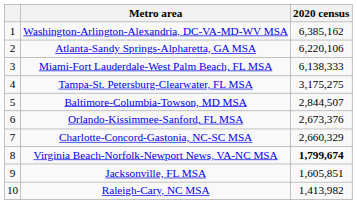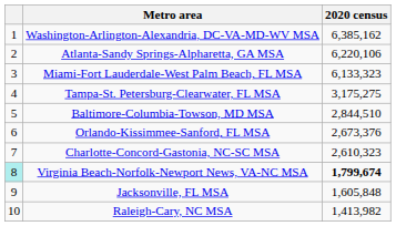Miami-Fort Lauderdale-West Palm Beach, FL MSA | 2020 census: 6,138,333 -> 6,133,323
Baltimore-Columbia-Towson, MD MSA | 2020 census: 2,844,507 -> 2,844,510
Charlotte-Concord-Gastonia, NC-SC MSA | 2020 census: 2,660,329 -> 2,610,323
Virginia Beach-Norfolk-Newport News, VA-NC MSA | column 1: no background -> paleturquoise background
Jacksonville, FL MSA | 2020 census: 1,605,851 -> 1,605,848
